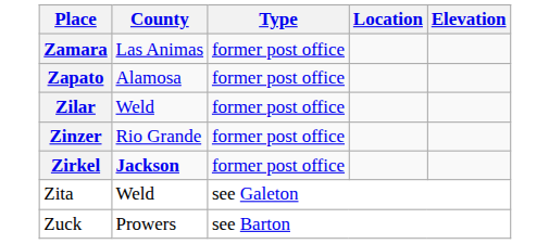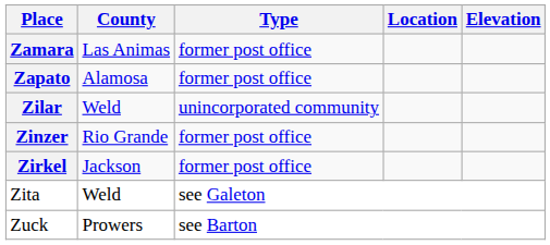Zilar | Type: former post office -> unincorporated community
Zirkel | County: bold -> normal
